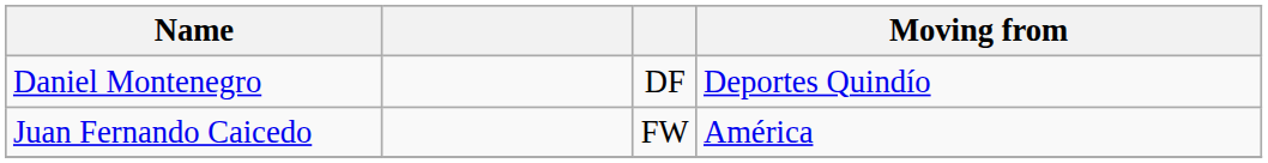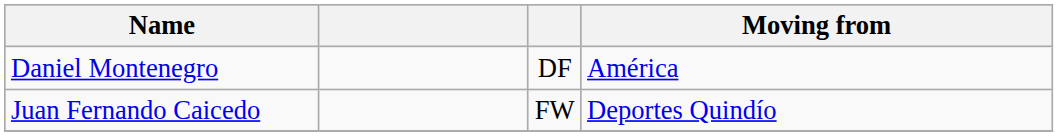Daniel Montenegro | Moving from: Deportes Quindío -> América
Juan Fernando Caicedo | Moving from: América -> Deportes Quindío
